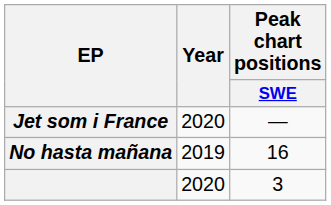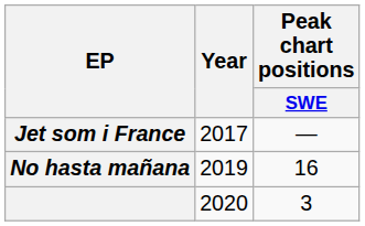Jet som i France | Year: 2020 -> 2017
